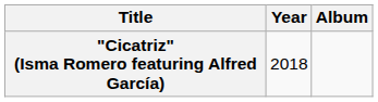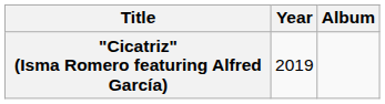"Cicatriz" (Isma Romero featuring Alfred García) | Year: 2018 -> 2019
